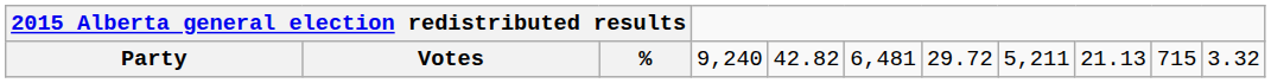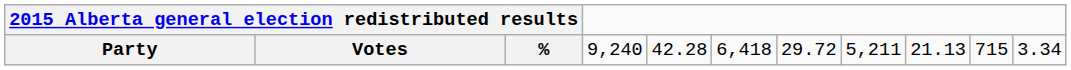Party | column 6: 42.82 -> 42.28
Party | column 7: 6,481 -> 6,418
Party | column 12: 3.32 -> 3.34
